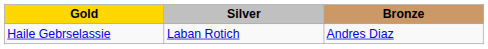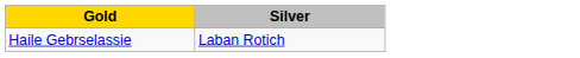- column: Bronze | Andres Diaz
